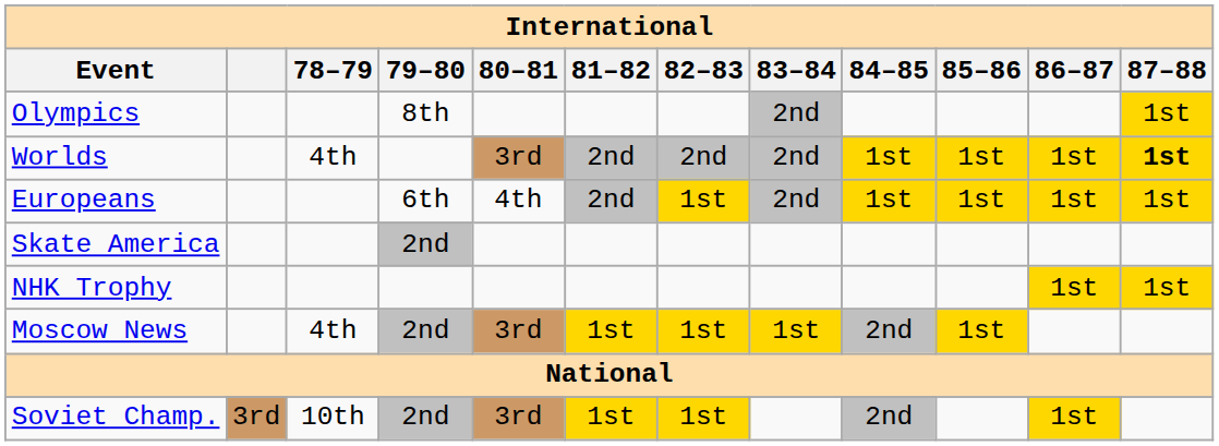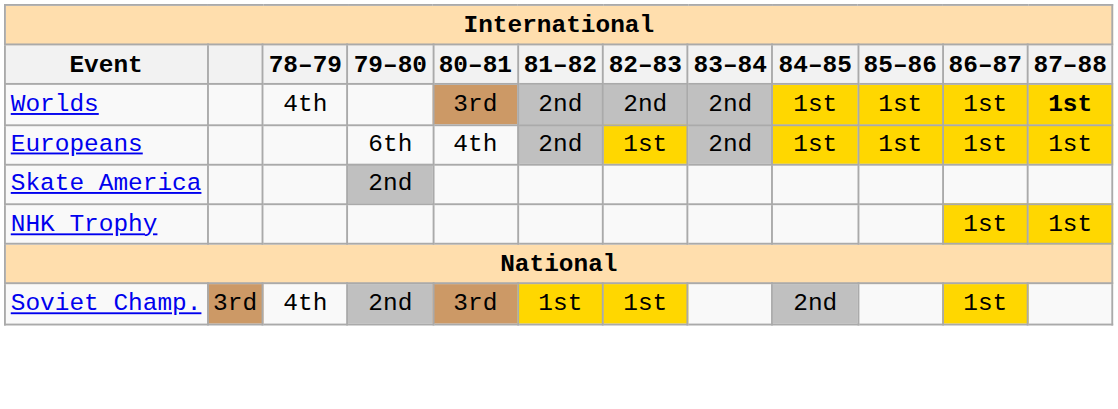- row: Olympics | 8th | 2nd | 1st
- row: Moscow News | 4th | 2nd | 3rd | 1st | 1st | 1st | 2nd | 1st
Soviet Champ. | 78–79: 10th -> 4th
